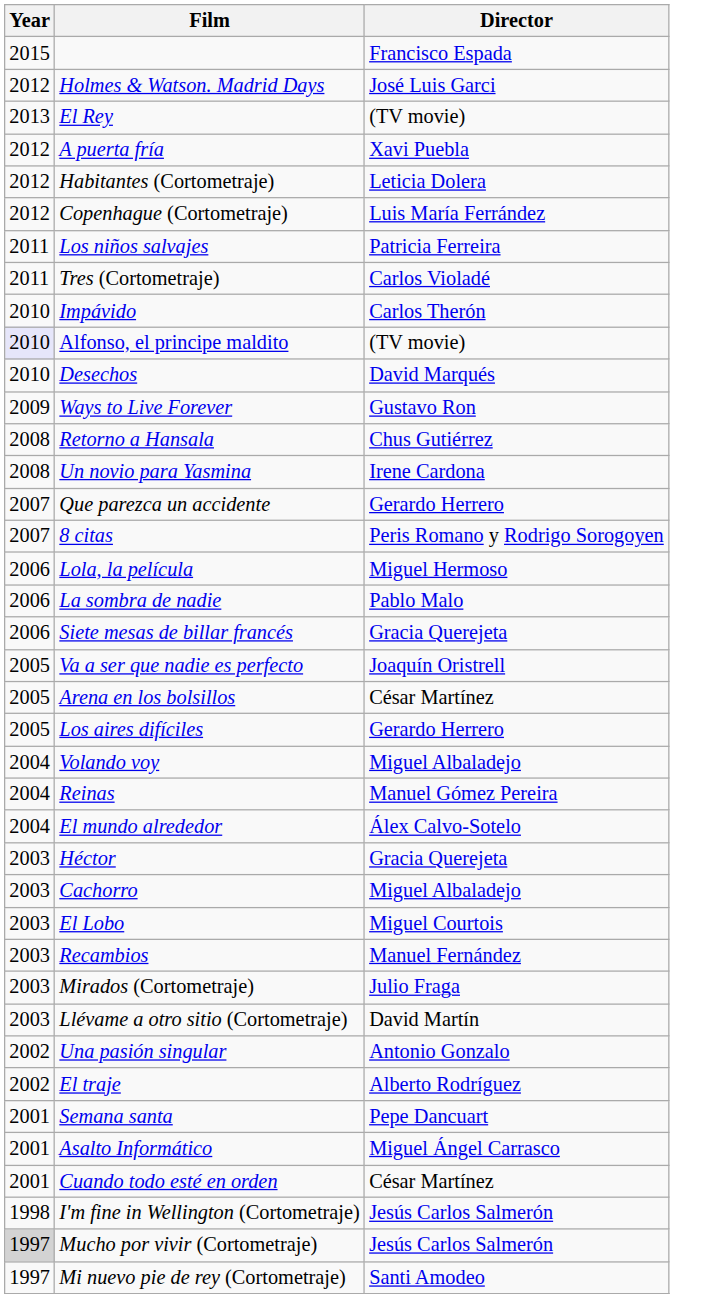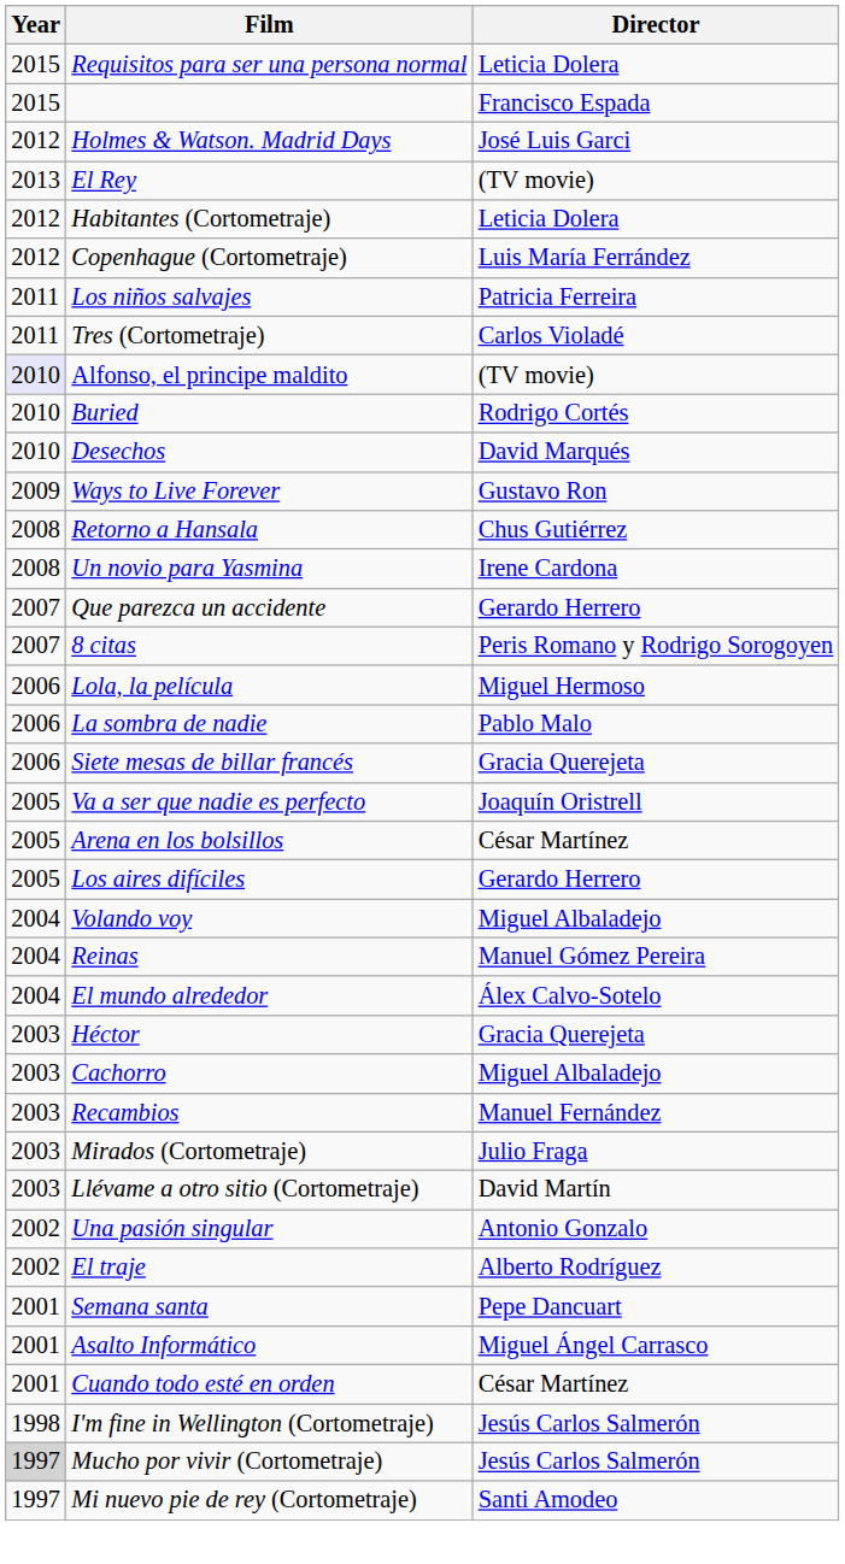+ row: 2015 | Requisitos para ser una persona normal | Leticia Dolera
- row: 2012 | A puerta fría | Xavi Puebla
- row: 2010 | Impávido | Carlos Therón
+ row: 2010 | Buried | Rodrigo Cortés
- row: 2003 | El Lobo | Miguel Courtois
